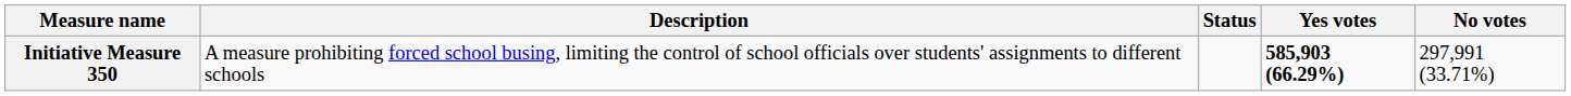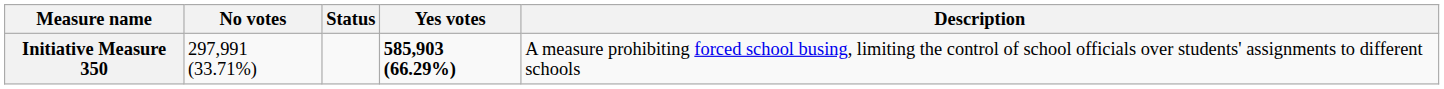columns swapped: Description <-> No votes
